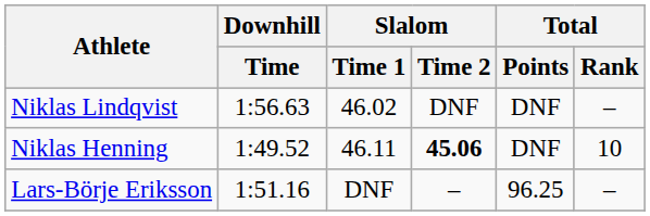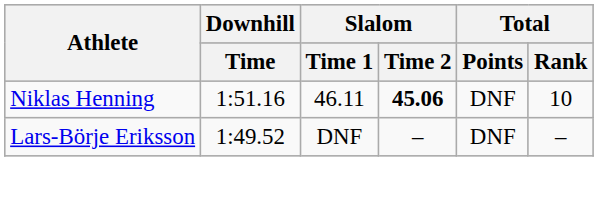- row: Niklas Lindqvist | 1:56.63 | 46.02 | DNF | DNF | –
Niklas Henning | Downhill / Time: 1:49.52 -> 1:51.16
Lars-Börje Eriksson | Downhill / Time: 1:51.16 -> 1:49.52
Lars-Börje Eriksson | Total / Points: 96.25 -> DNF
